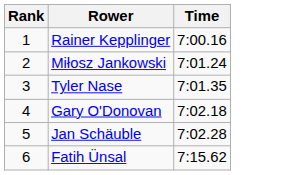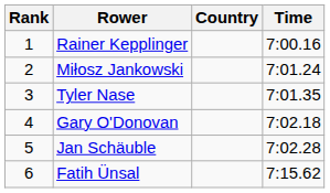+ column: Country
